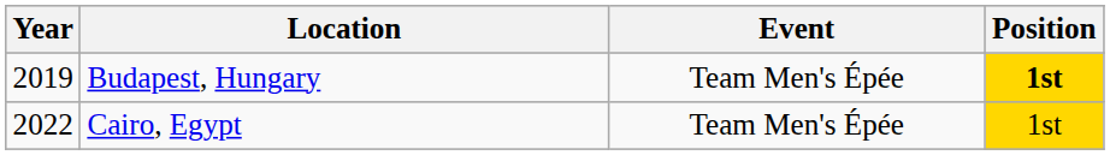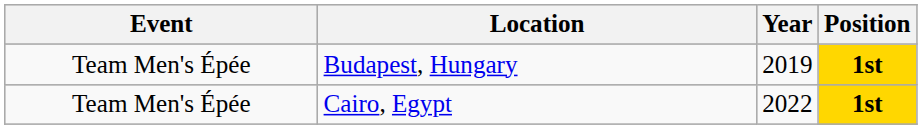columns swapped: Year <-> Event
Cairo, Egypt | Position: normal -> bold
